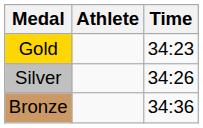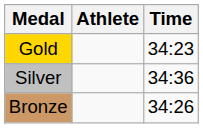Silver | Time: 34:26 -> 34:36
Bronze | Time: 34:36 -> 34:26
